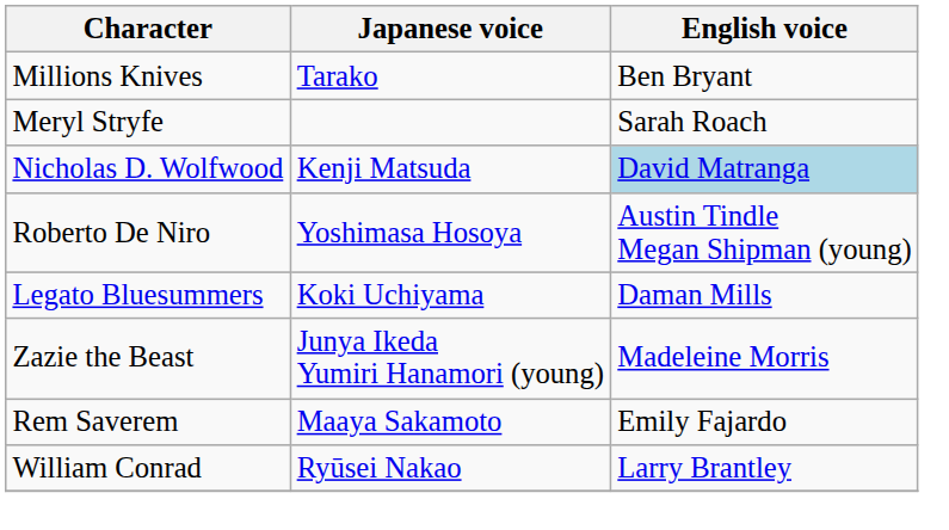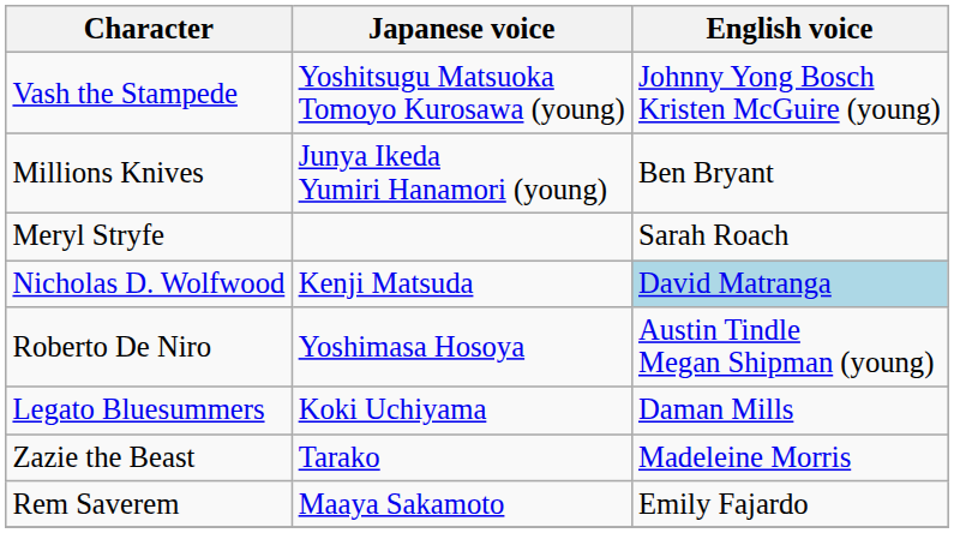+ row: Vash the Stampede | Yoshitsugu Matsuoka Tomoyo Kurosawa (young) | Johnny Yong Bosch Kristen McGuire (young)
Millions Knives | Japanese voice: Tarako -> Junya Ikeda Yumiri Hanamori (young)
Zazie the Beast | Japanese voice: Junya Ikeda Yumiri Hanamori (young) -> Tarako
- row: William Conrad | Ryūsei Nakao | Larry Brantley
